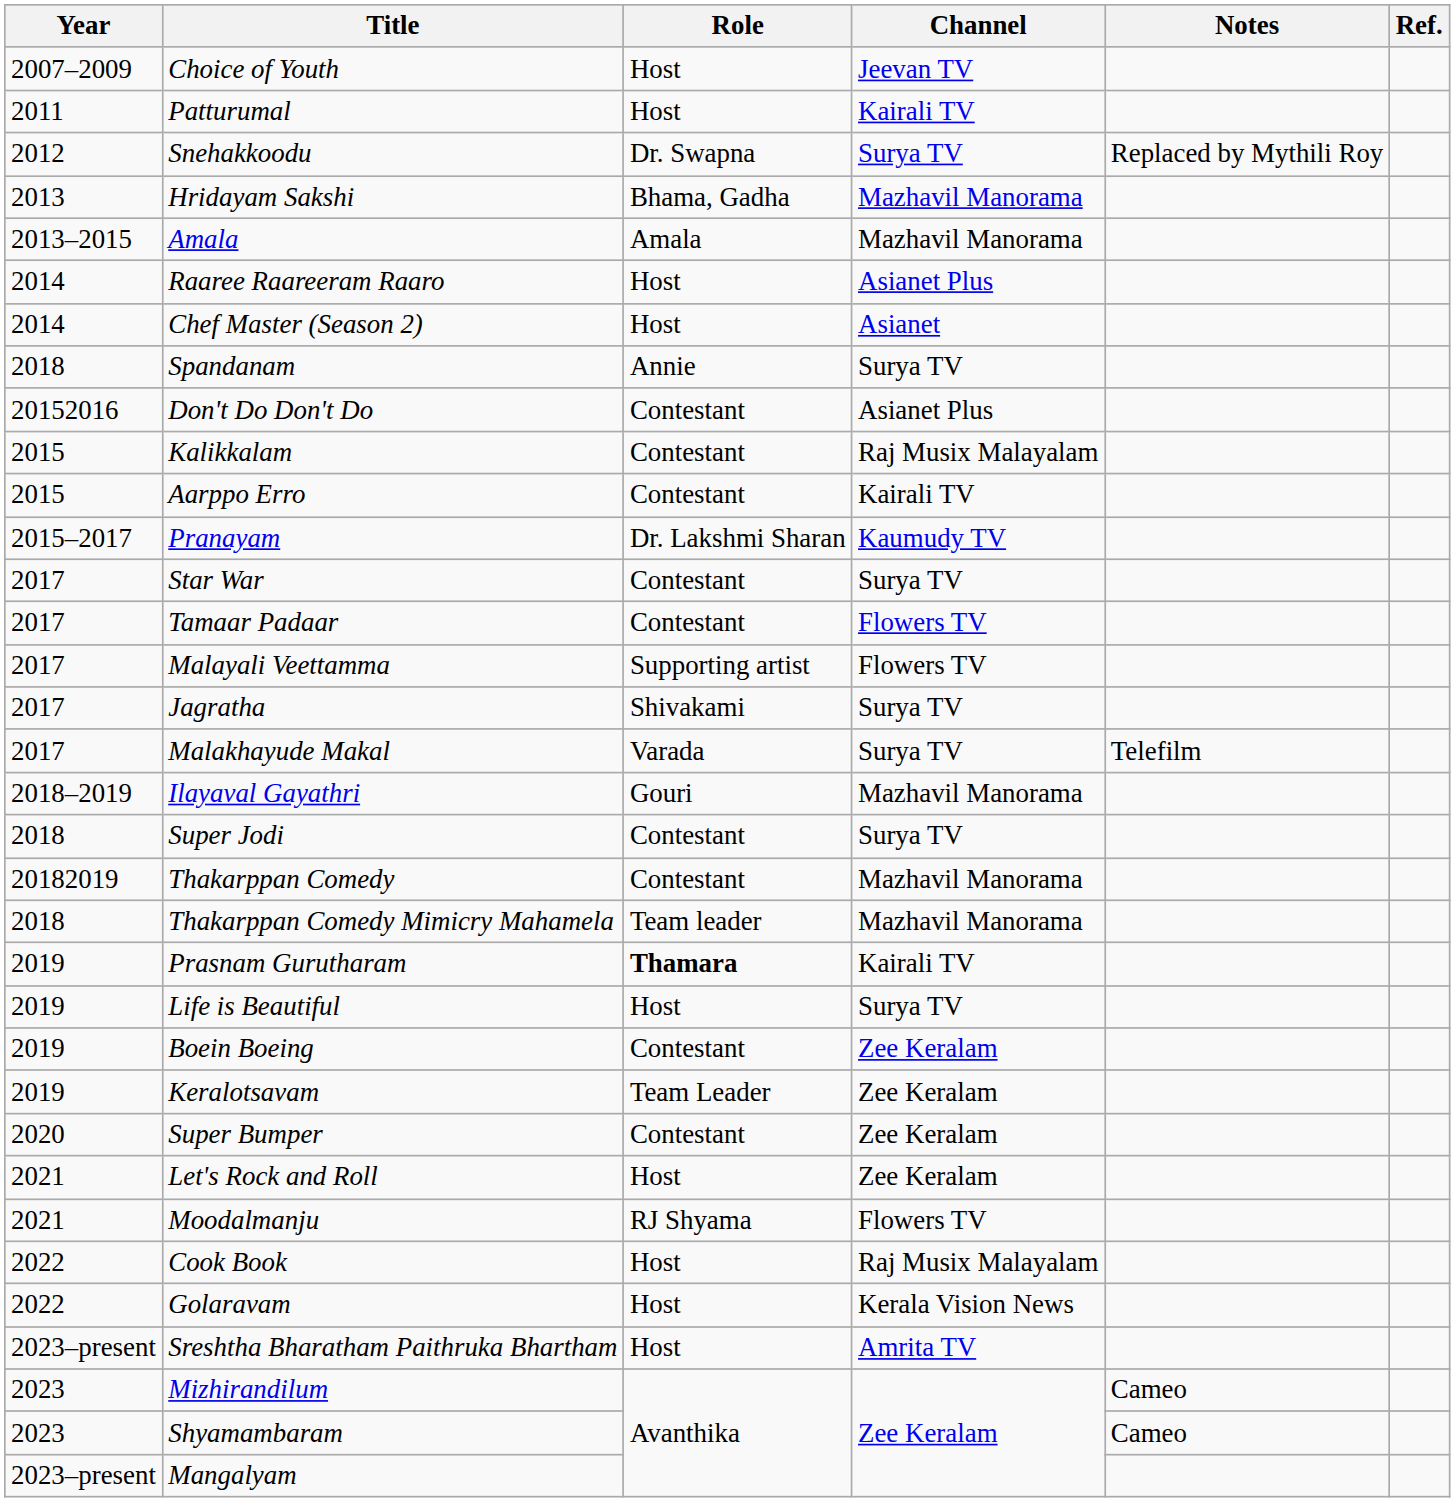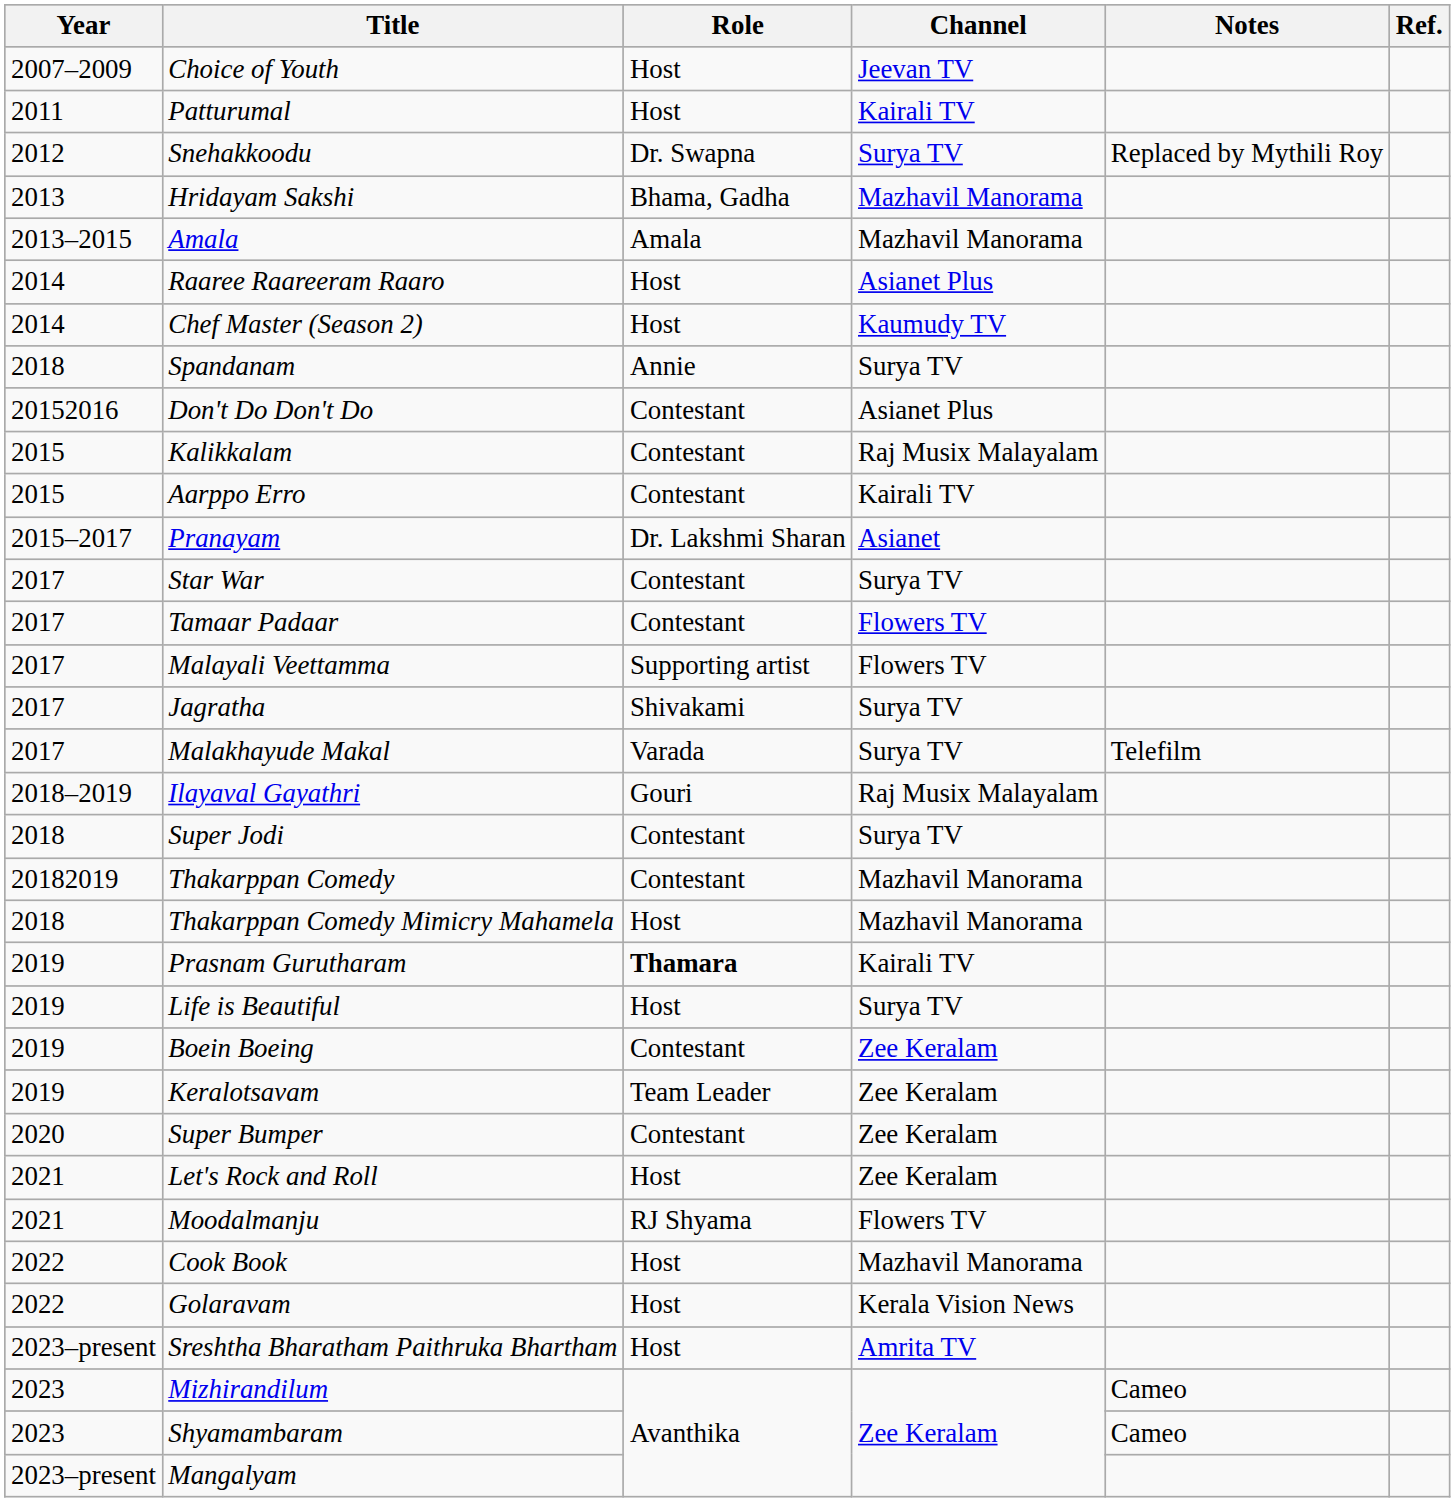Chef Master (Season 2) | Channel: Asianet -> Kaumudy TV
Pranayam | Channel: Kaumudy TV -> Asianet
Ilayaval Gayathri | Channel: Mazhavil Manorama -> Raj Musix Malayalam
Thakarppan Comedy Mimicry Mahamela | Role: Team leader -> Host
Cook Book | Channel: Raj Musix Malayalam -> Mazhavil Manorama
